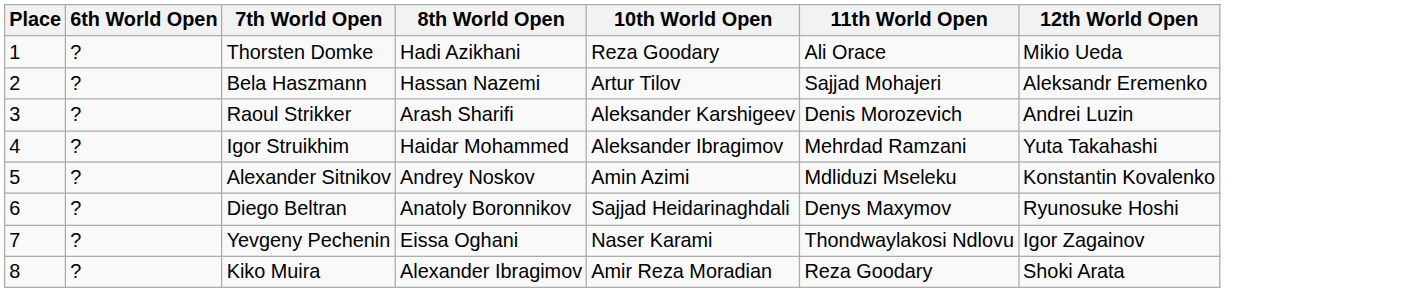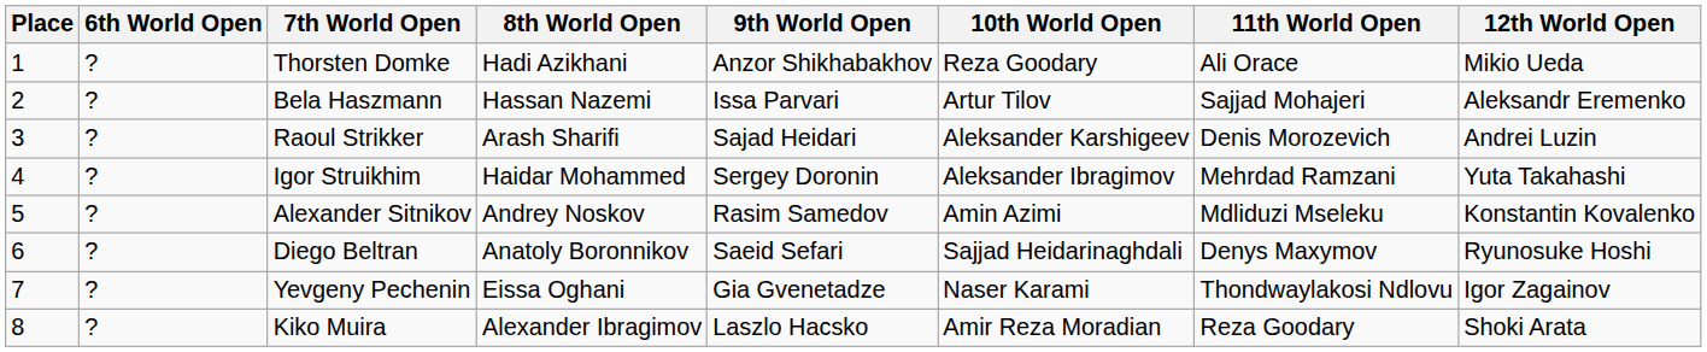+ column: 9th World Open | Anzor Shikhabakhov | Issa Parvari | Sajad Heidari | Sergey Doronin | Rasim Samedov | Saeid Sefari | Gia Gvenetadze | Laszlo Hacsko
